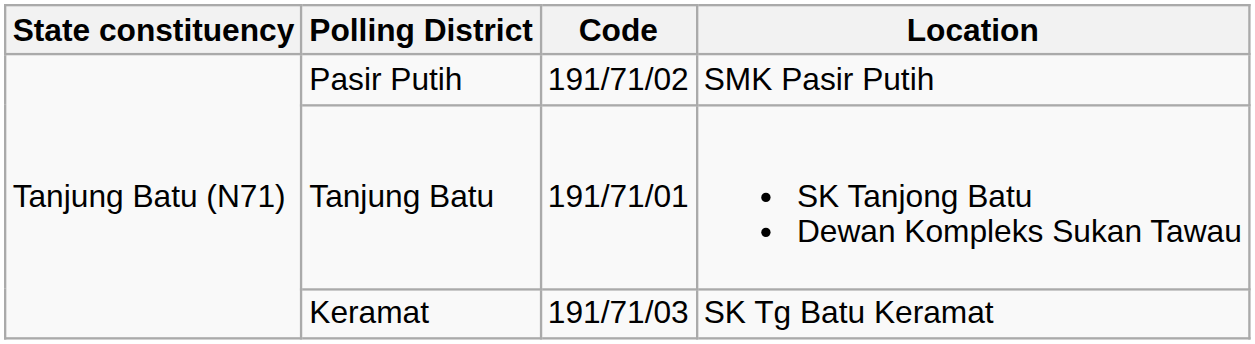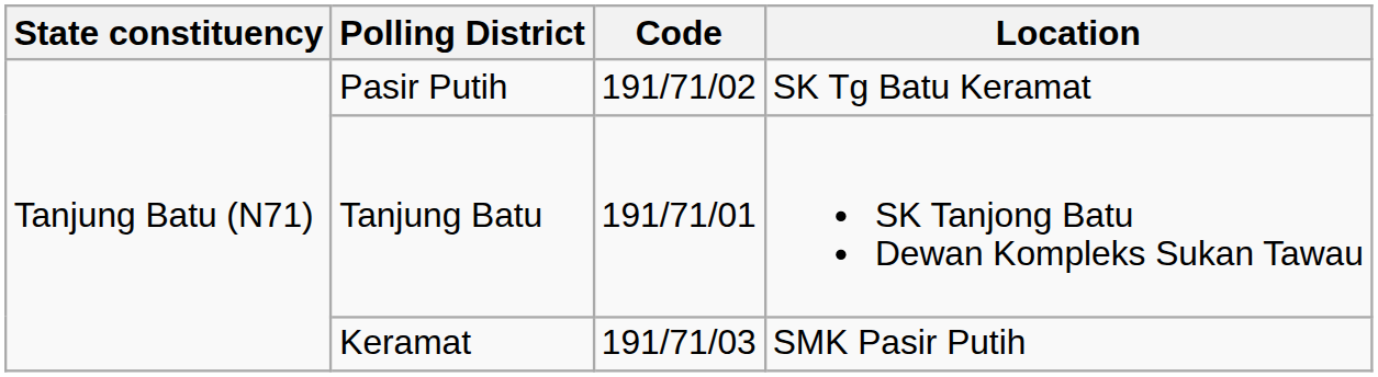Pasir Putih | Location: SMK Pasir Putih -> SK Tg Batu Keramat
Keramat | Location: SK Tg Batu Keramat -> SMK Pasir Putih
